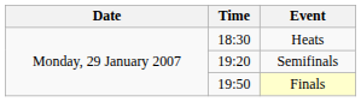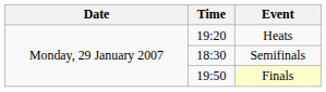Heats | Time: 18:30 -> 19:20
Semifinals | Time: 19:20 -> 18:30
